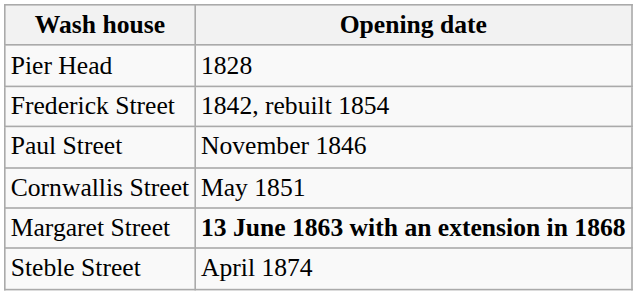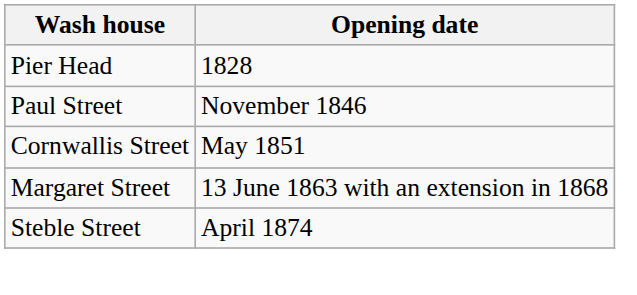- row: Frederick Street | 1842, rebuilt 1854
Margaret Street | Opening date: bold -> normal
